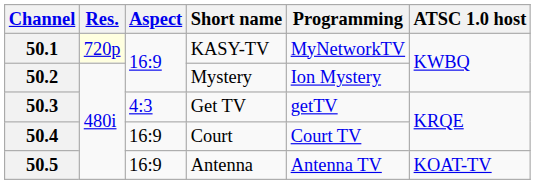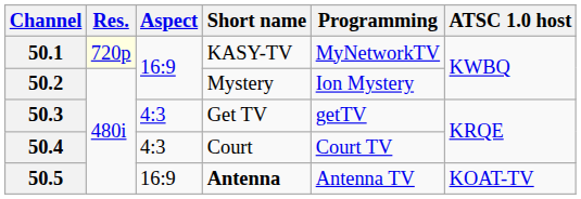50.4 | Aspect: 16:9 -> 4:3
50.5 | Short name: normal -> bold
